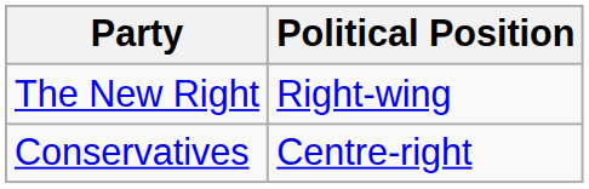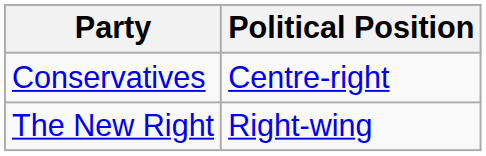rows swapped: Conservatives <-> The New Right
